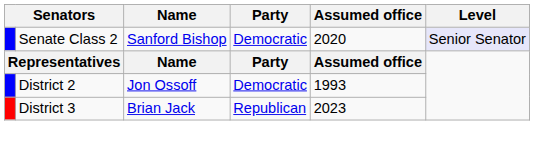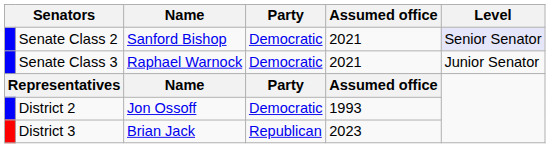Senate Class 2 | Assumed office: 2020 -> 2021
+ row: Senate Class 3 | Raphael Warnock | Democratic | 2021 | Junior Senator
